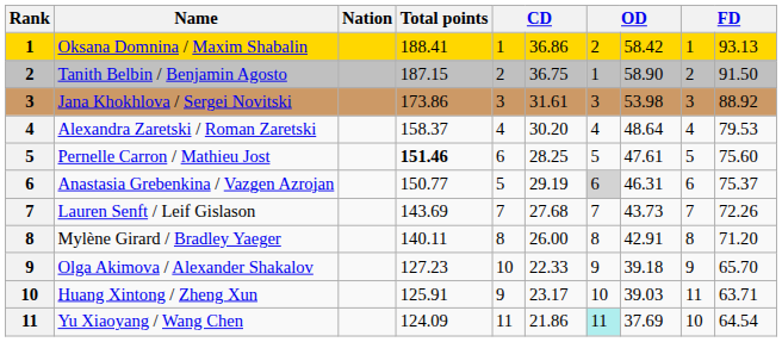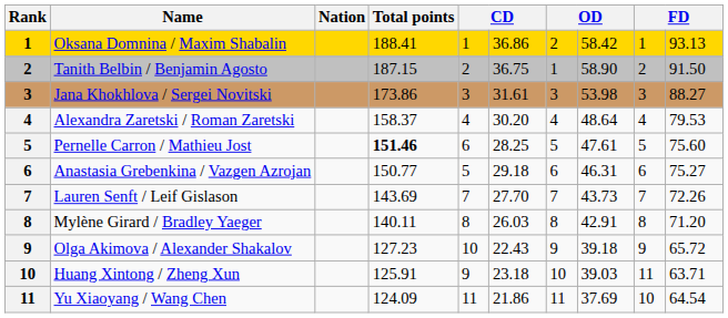Jana Khokhlova / Sergei Novitski | column 10: 88.92 -> 88.27
Anastasia Grebenkina / Vazgen Azrojan | column 6: 29.19 -> 29.18
Anastasia Grebenkina / Vazgen Azrojan | column 7: lightgrey background -> no background
Anastasia Grebenkina / Vazgen Azrojan | column 10: 75.37 -> 75.27
Lauren Senft / Leif Gislason | column 6: 27.68 -> 27.70
Mylène Girard / Bradley Yaeger | column 6: 26.00 -> 26.03
Olga Akimova / Alexander Shakalov | column 6: 22.33 -> 22.43
Olga Akimova / Alexander Shakalov | column 10: 65.70 -> 65.72
Huang Xintong / Zheng Xun | column 6: 23.17 -> 23.18
Yu Xiaoyang / Wang Chen | column 7: paleturquoise background -> no background
